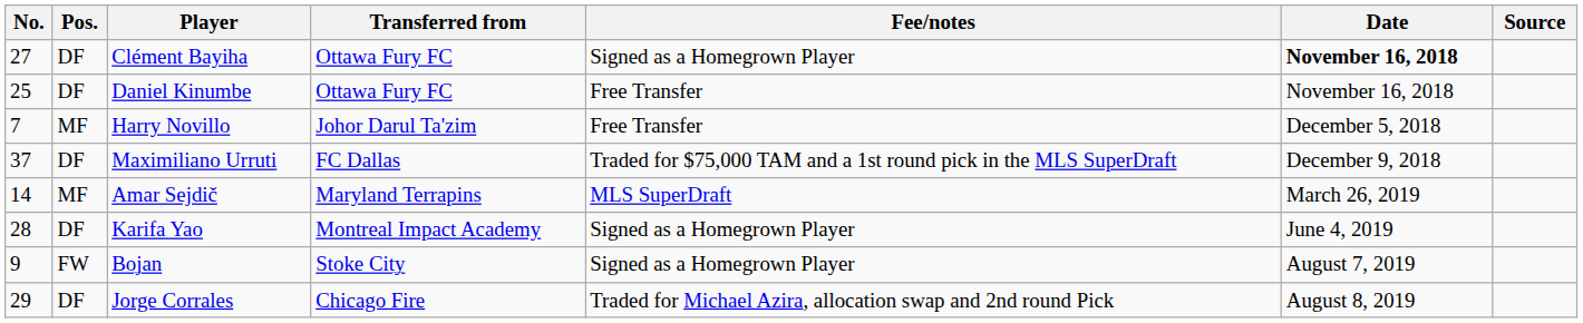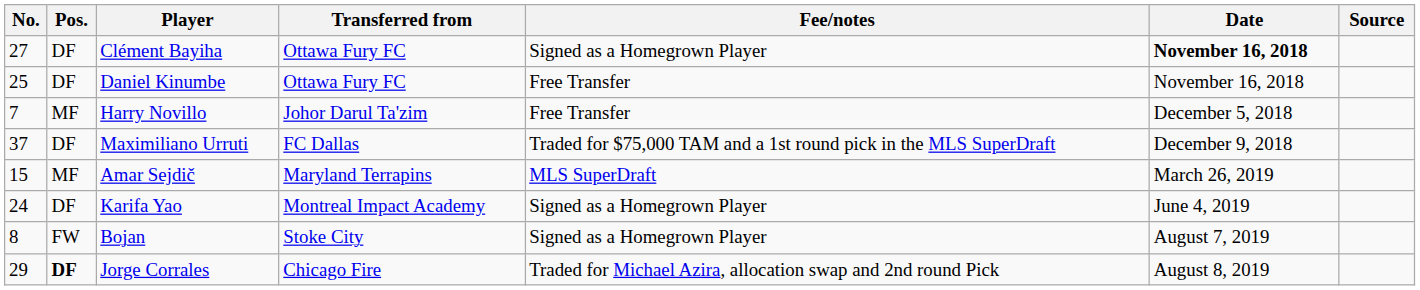Amar Sejdič | No.: 14 -> 15
Karifa Yao | No.: 28 -> 24
Bojan | No.: 9 -> 8
Jorge Corrales | Pos.: normal -> bold
